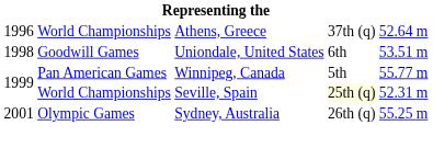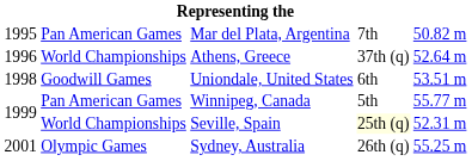+ row: 1995 | Pan American Games | Mar del Plata, Argentina | 7th | 50.82 m
